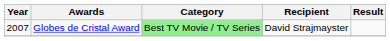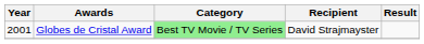Globes de Cristal Award | Year: 2007 -> 2001
